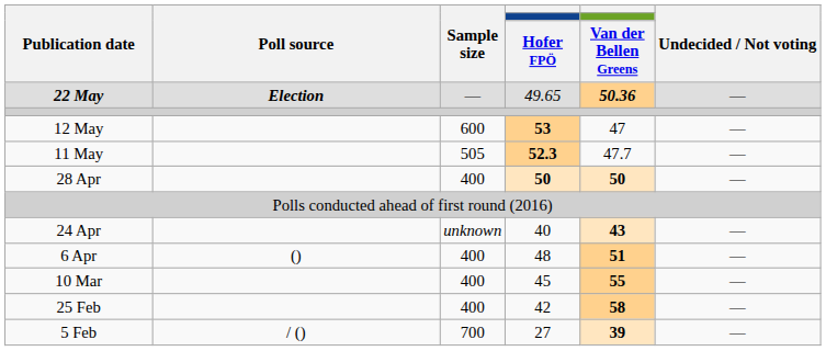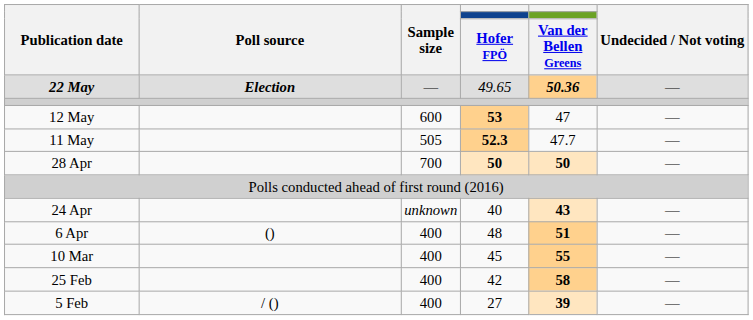28 Apr | Sample size: 400 -> 700
5 Feb | Sample size: 700 -> 400
